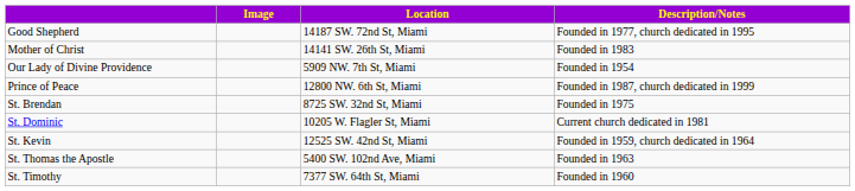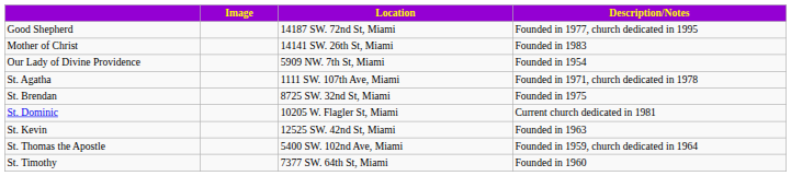- row: Prince of Peace | 12800 NW. 6th St, Miami | Founded in 1987, church dedicated in 1999
+ row: St. Agatha | 1111 SW. 107th Ave, Miami | Founded in 1971, church dedicated in 1978
St. Kevin | Description/Notes: Founded in 1959, church dedicated in 1964 -> Founded in 1963
St. Thomas the Apostle | Description/Notes: Founded in 1963 -> Founded in 1959, church dedicated in 1964
